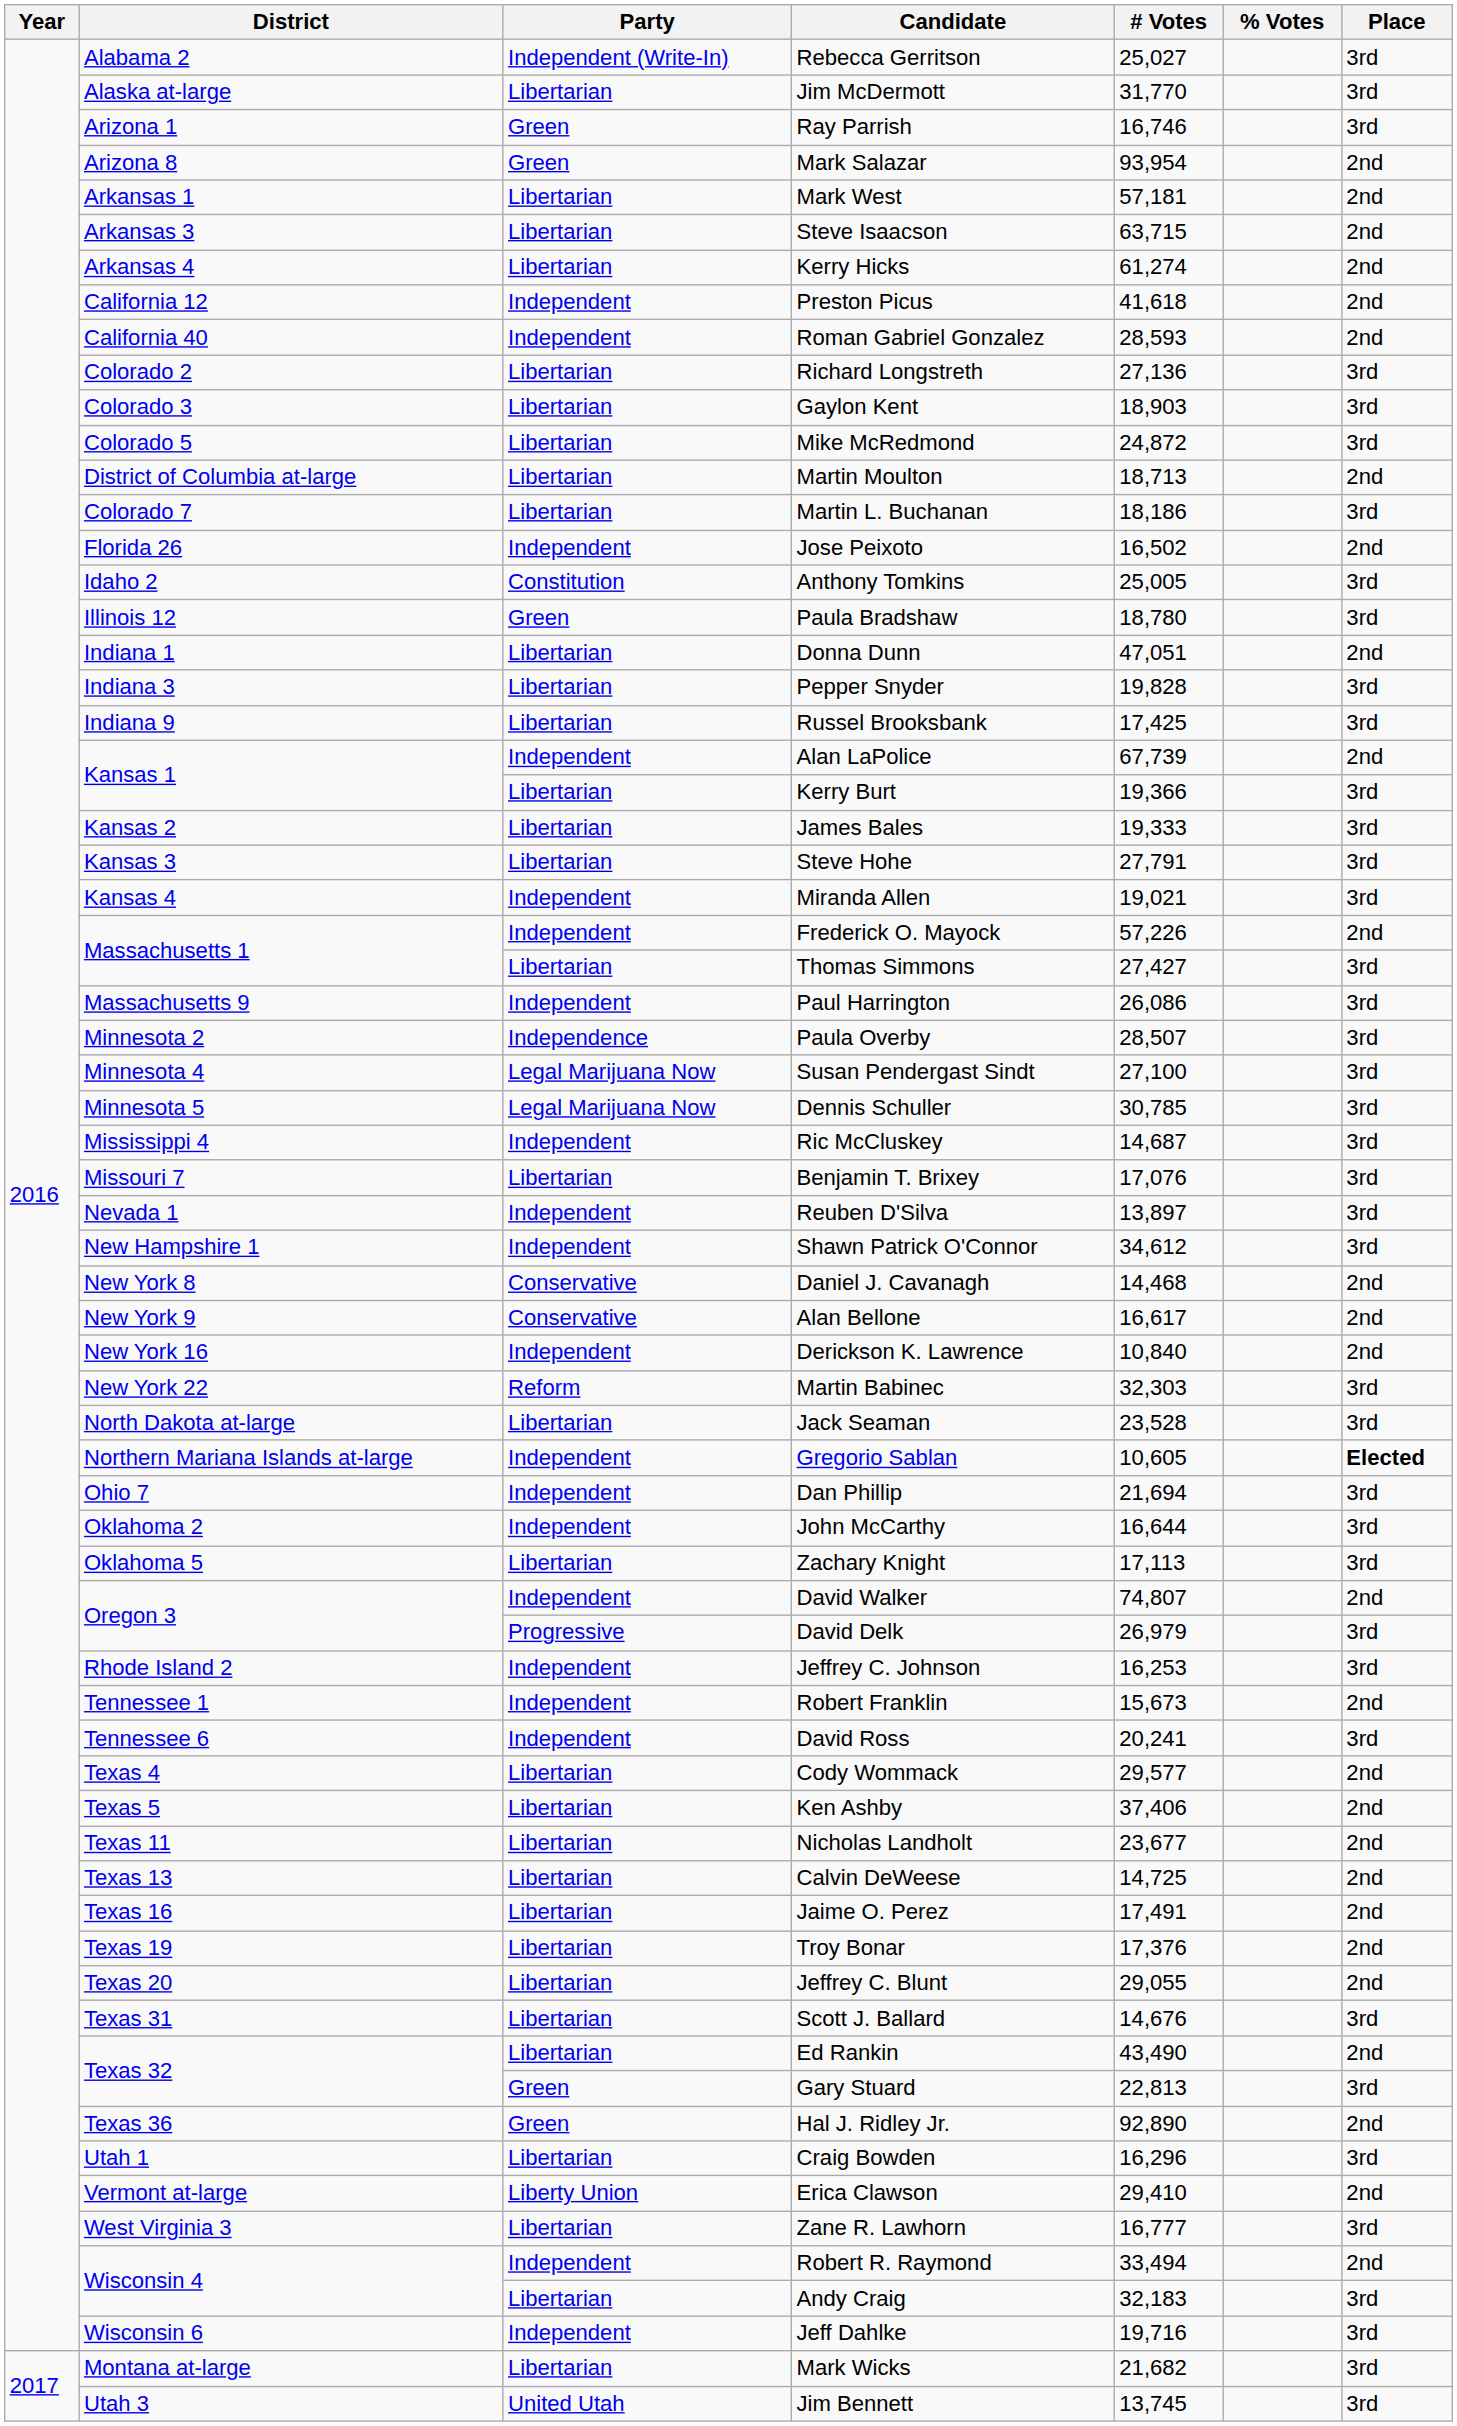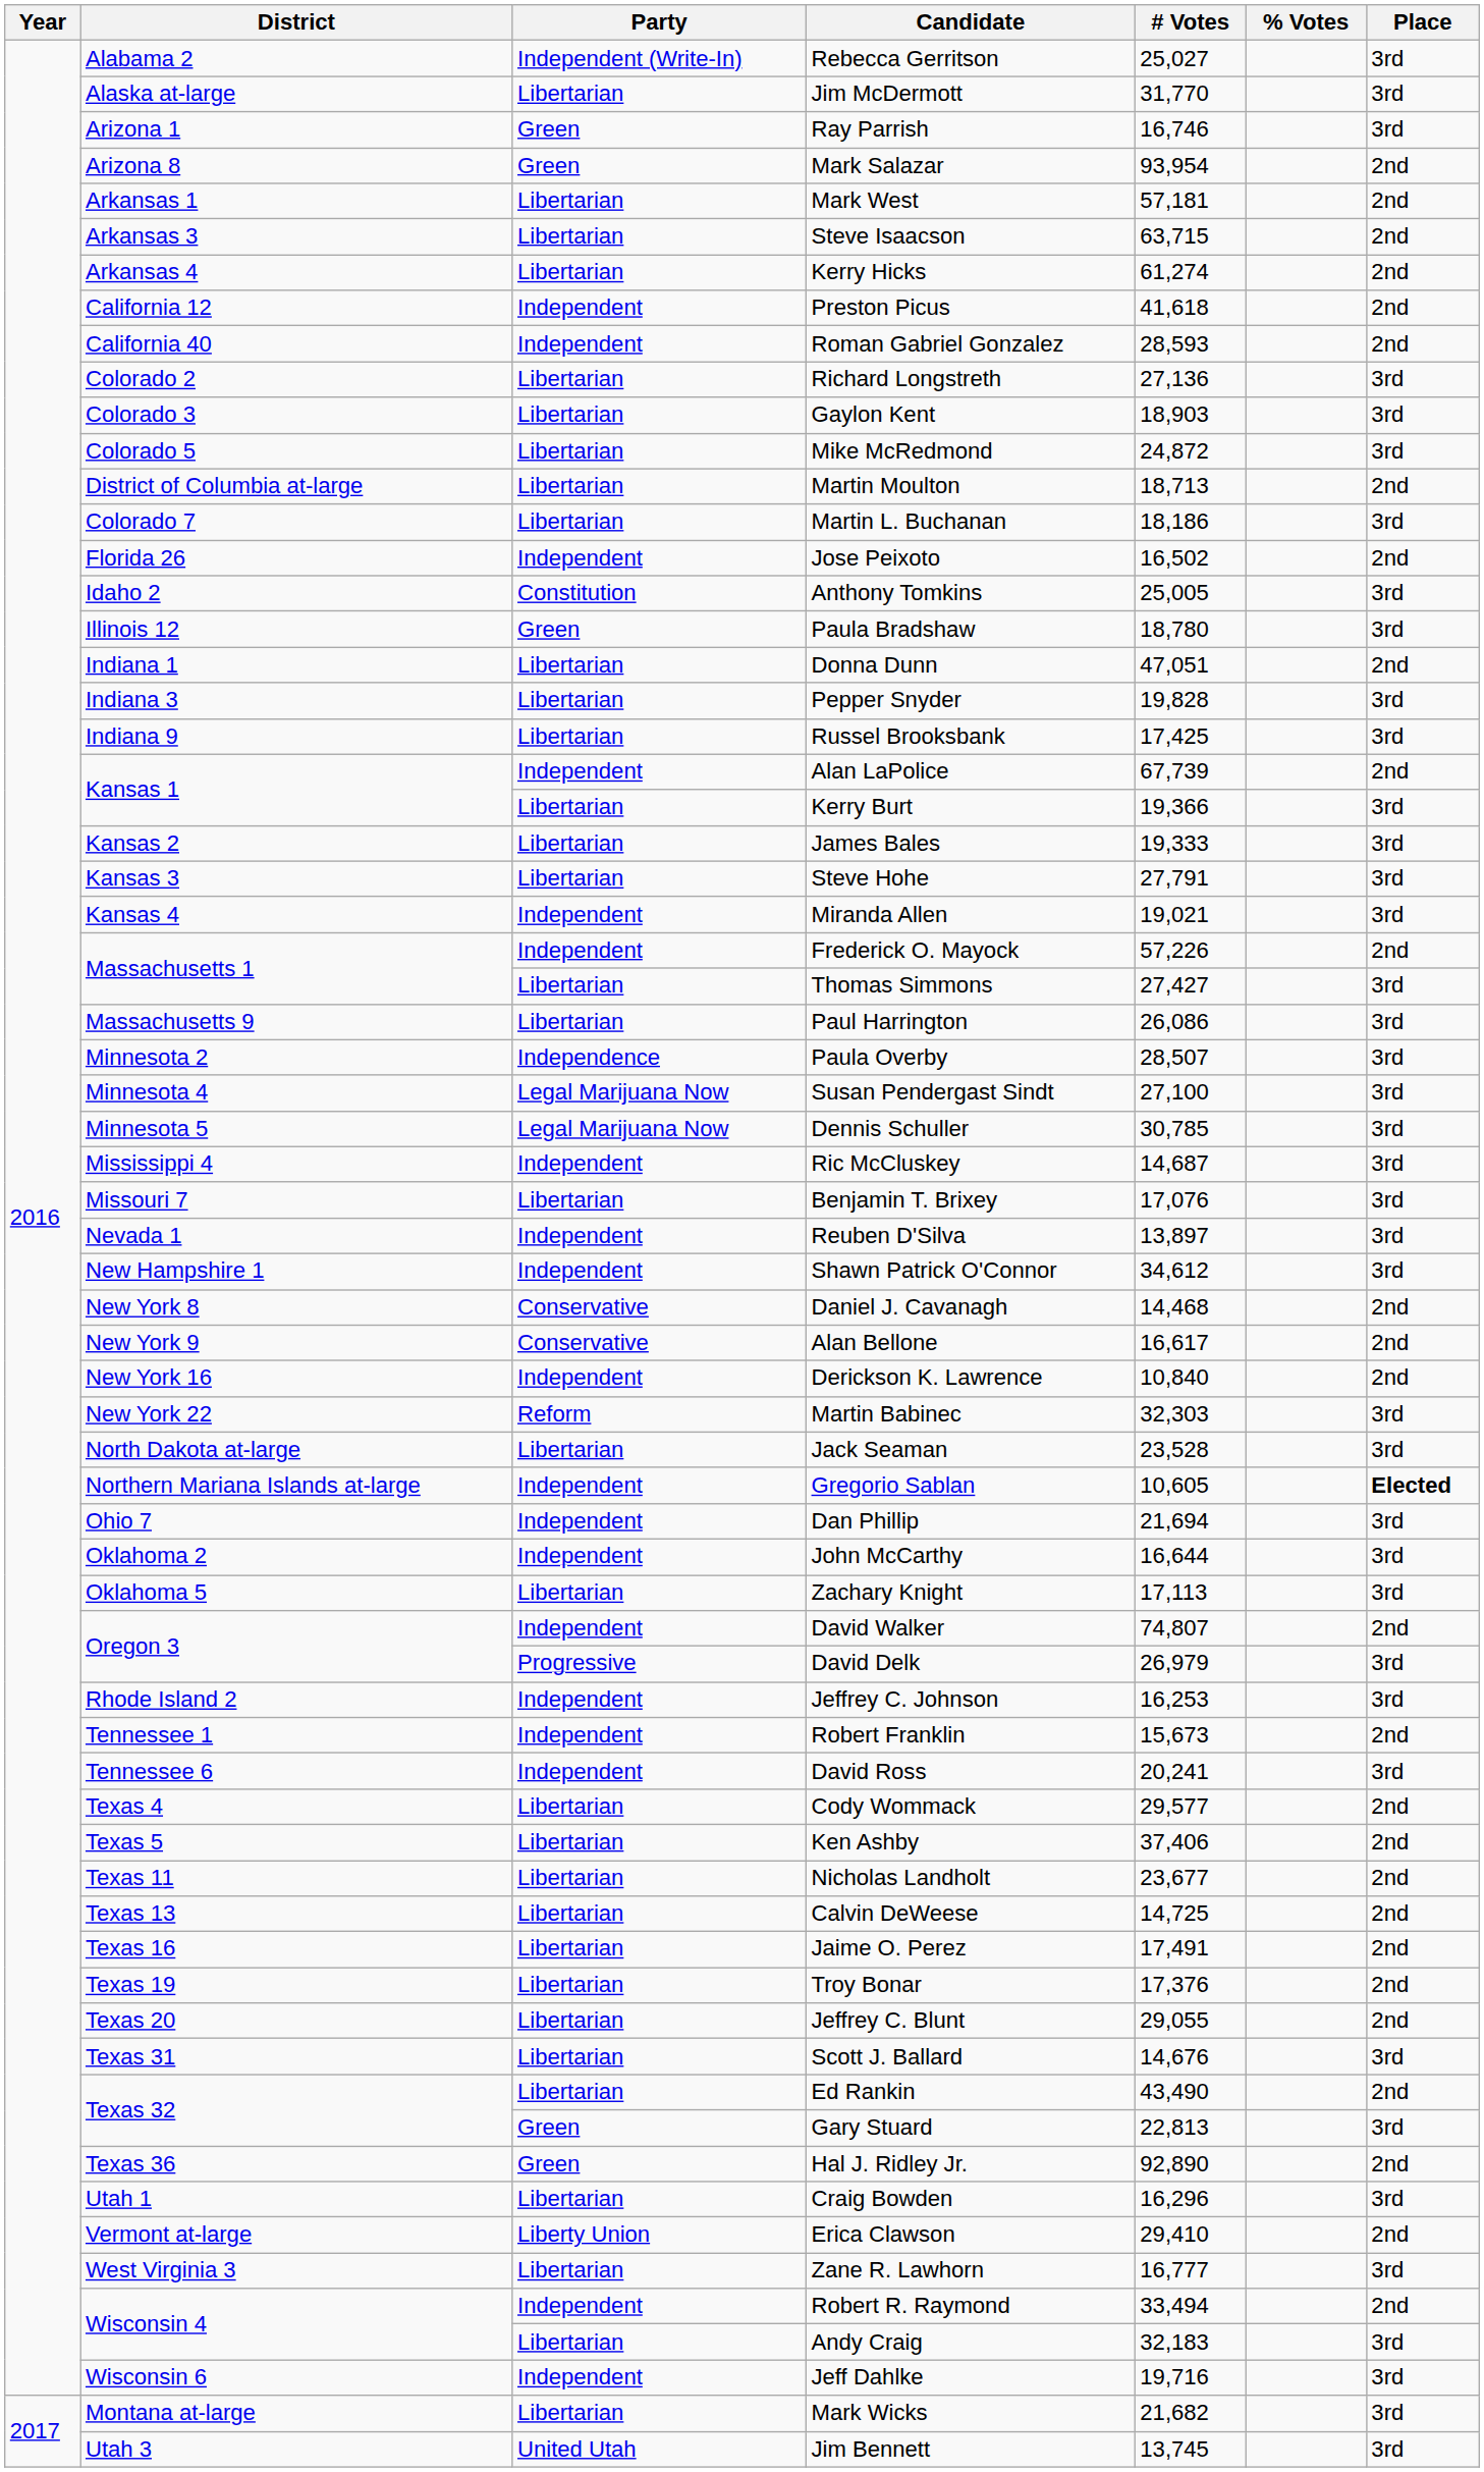Paul Harrington | Party: Independent -> Libertarian
